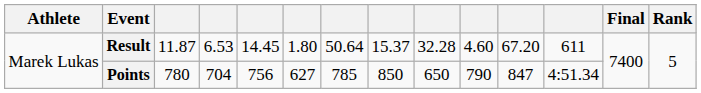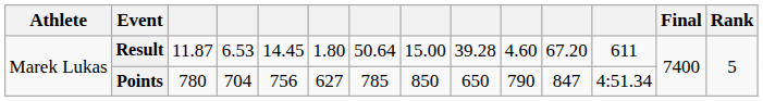Result | column 8: 15.37 -> 15.00
Result | column 9: 32.28 -> 39.28
